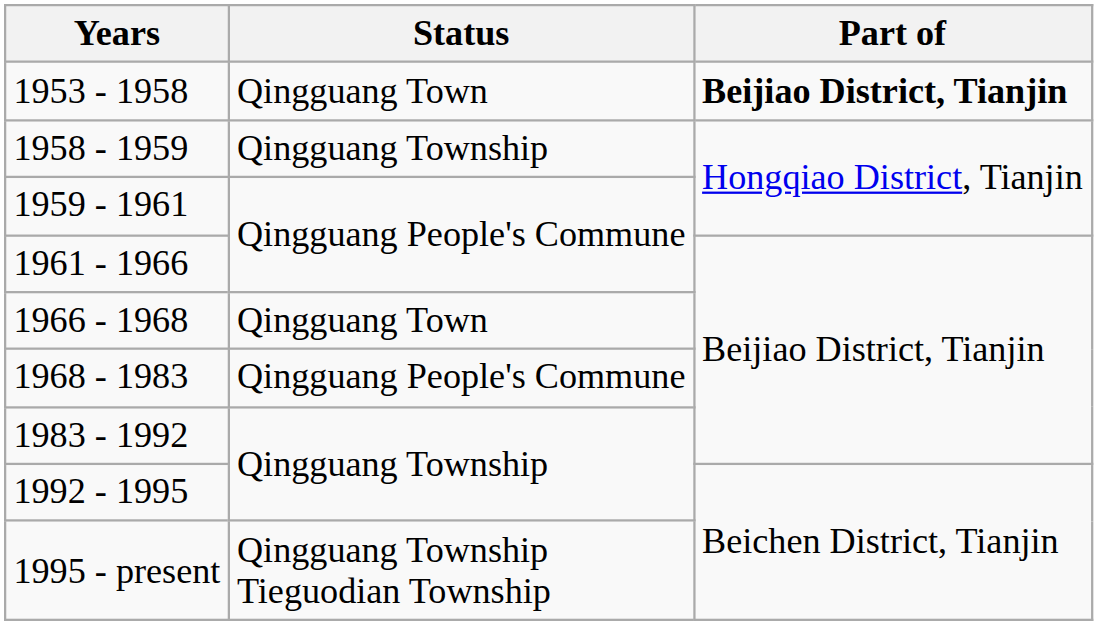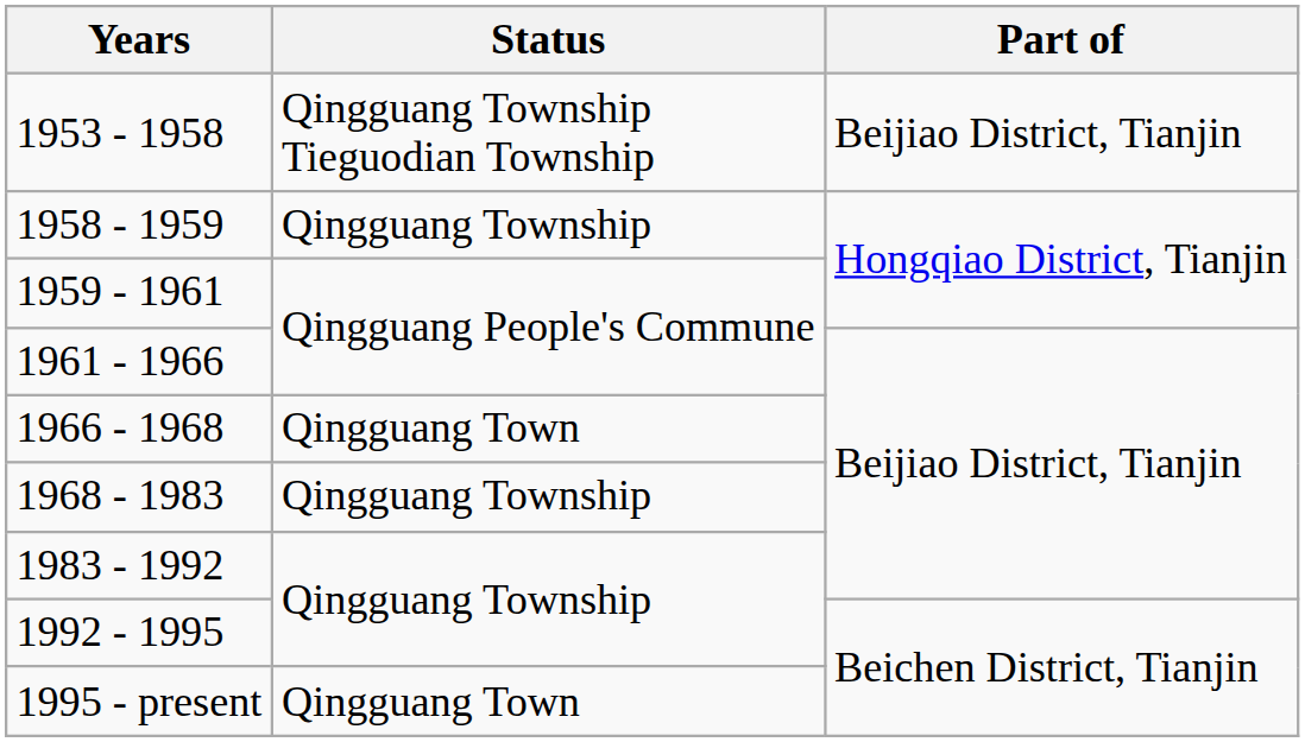1953 - 1958 | Status: Qingguang Town -> Qingguang Township Tieguodian Township
1953 - 1958 | Part of: bold -> normal
1968 - 1983 | Status: Qingguang People's Commune -> Qingguang Township
1995 - present | Status: Qingguang Township Tieguodian Township -> Qingguang Town
